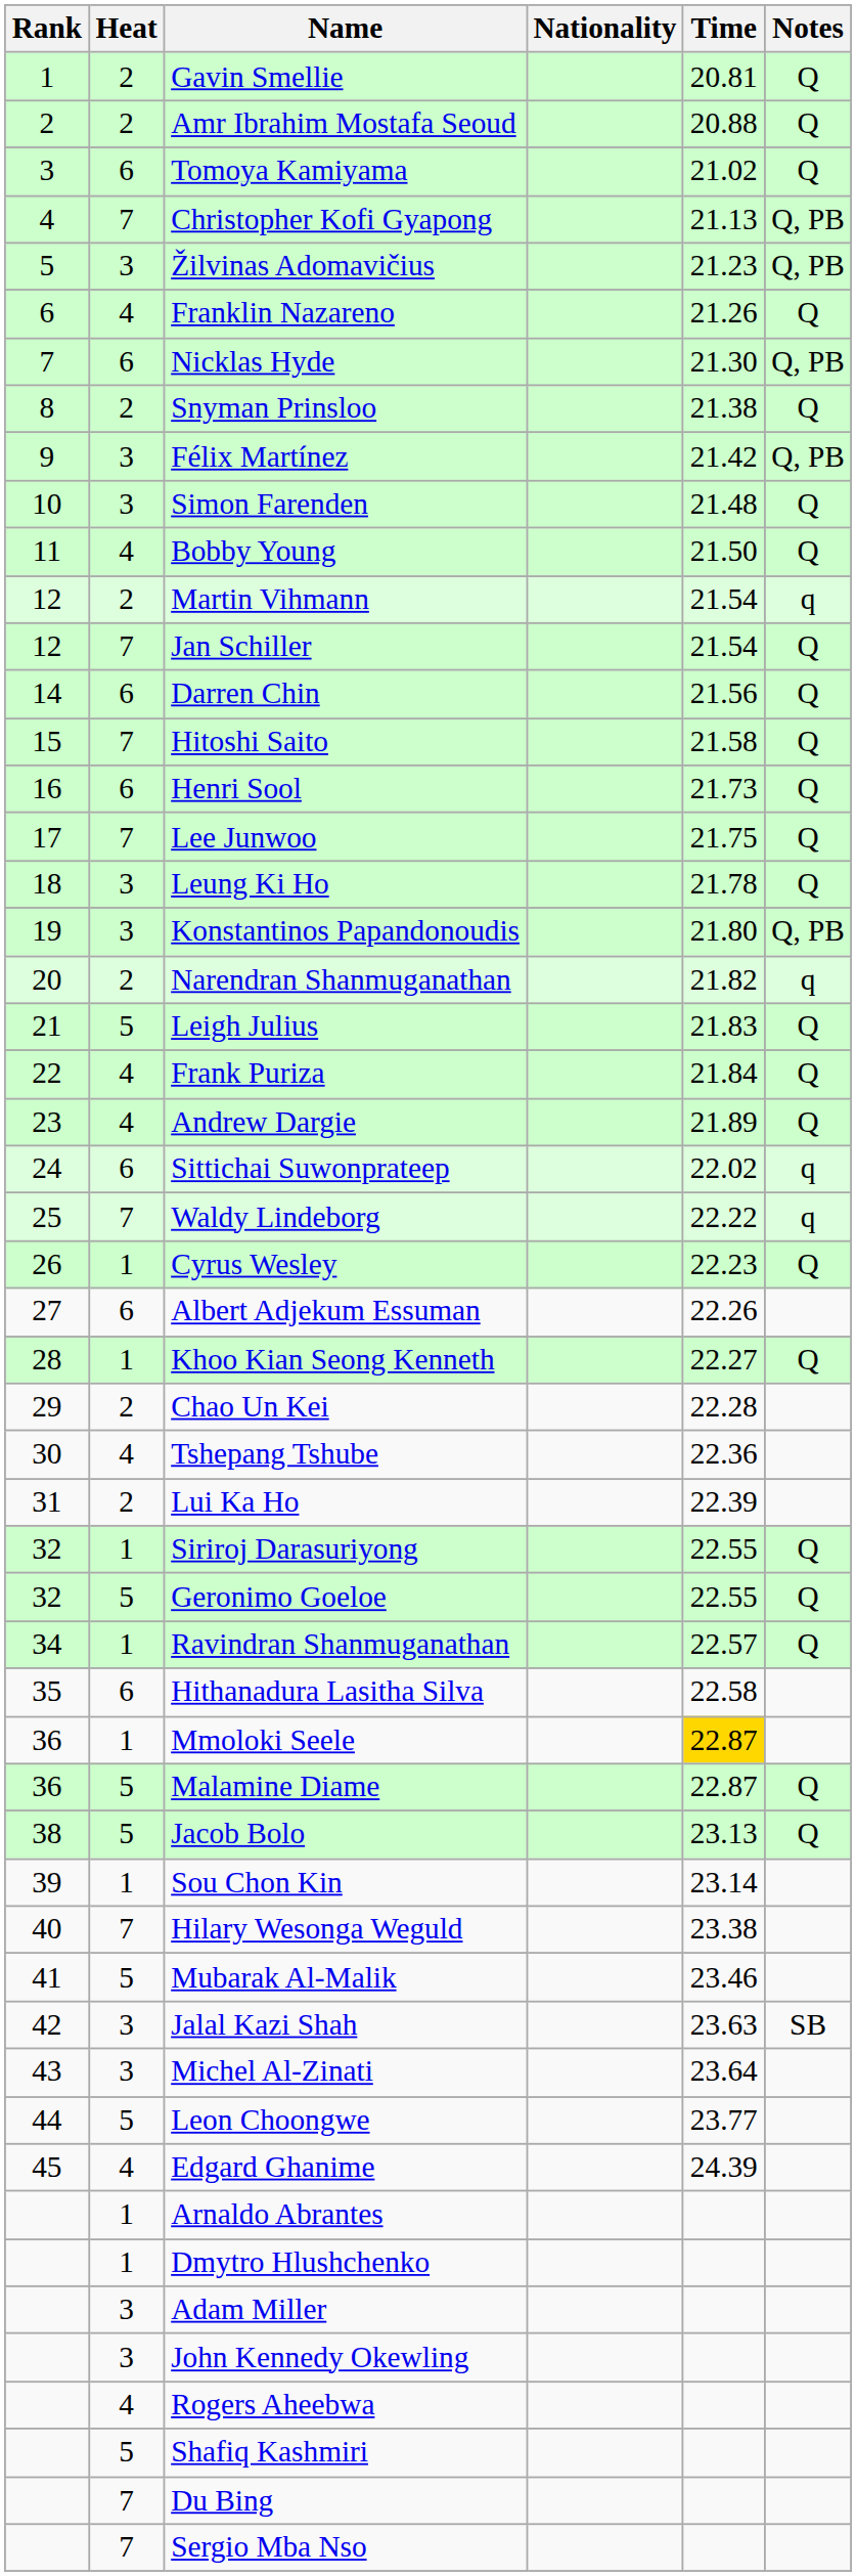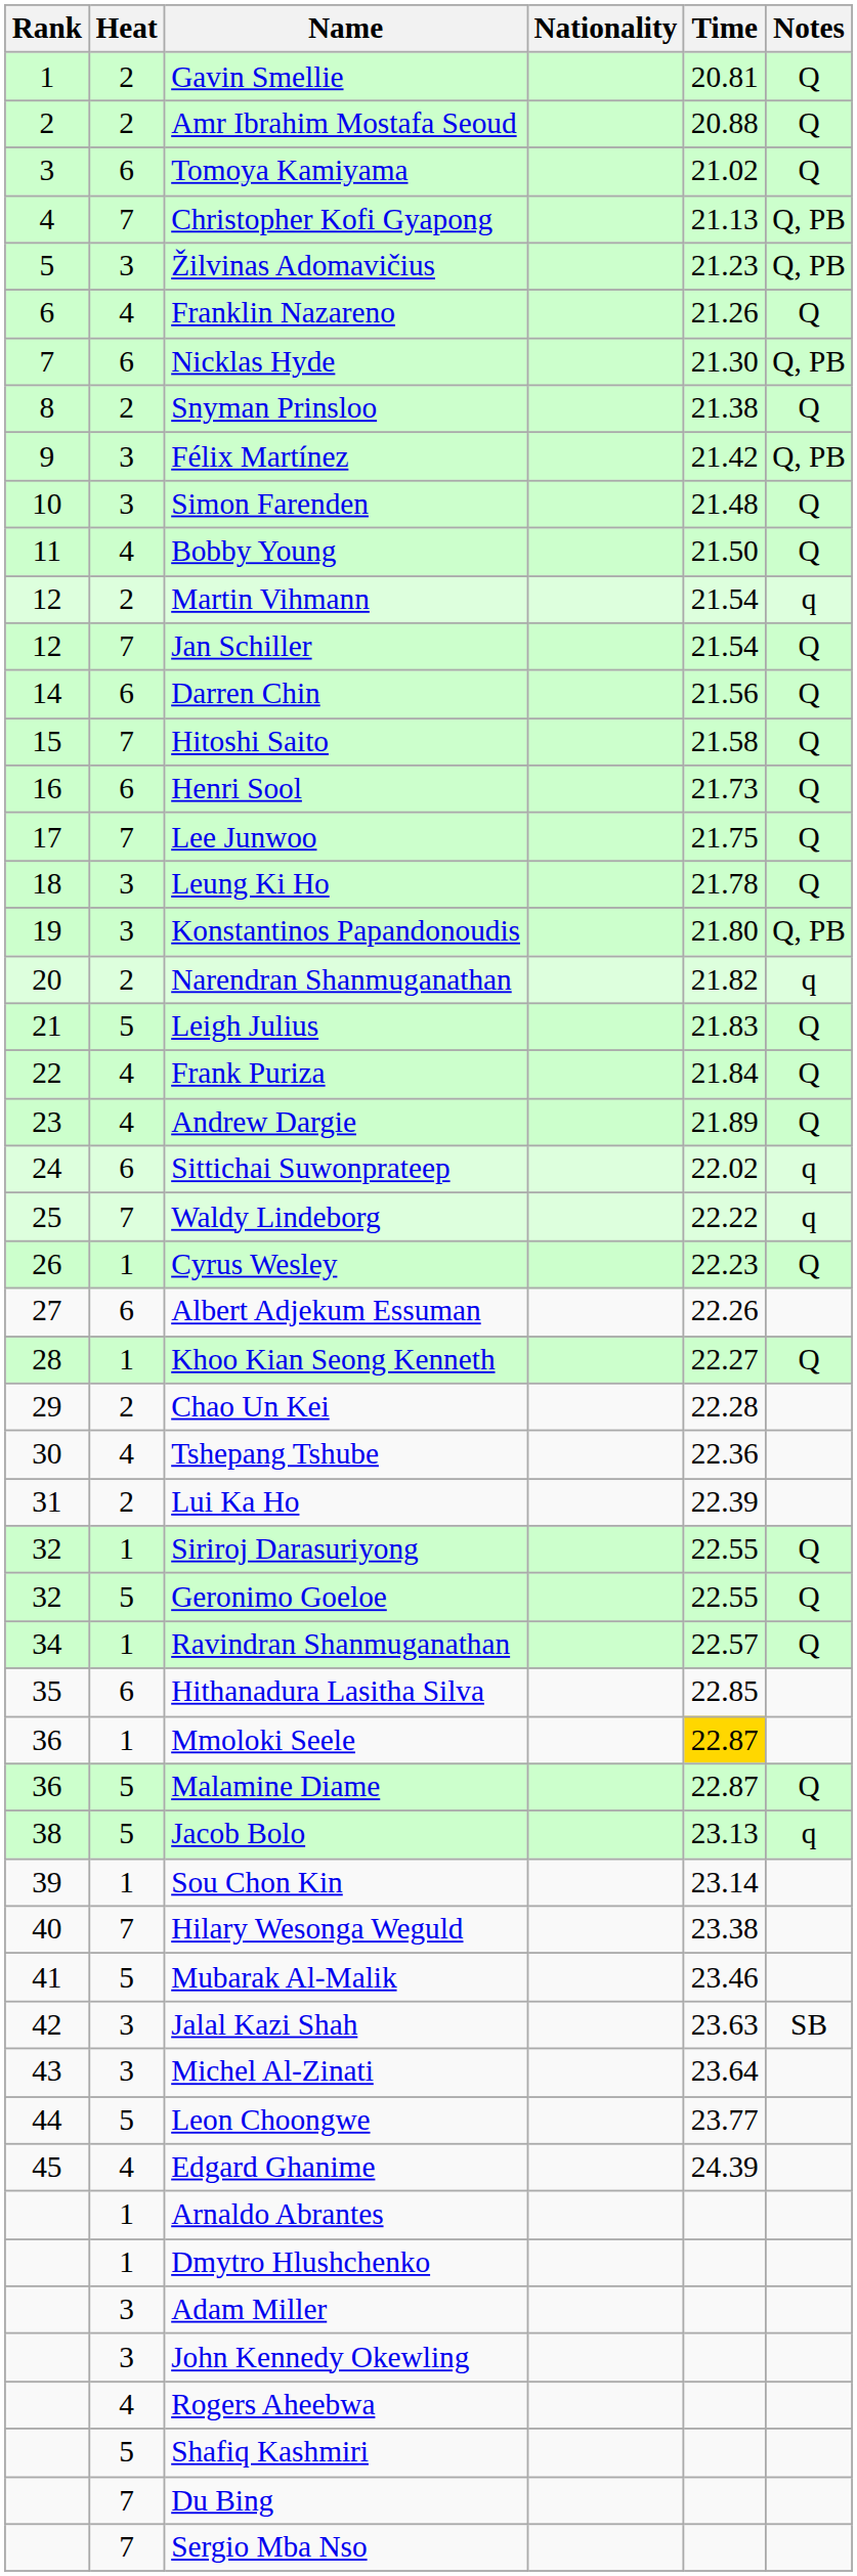Hithanadura Lasitha Silva | Time: 22.58 -> 22.85
Jacob Bolo | Notes: Q -> q
